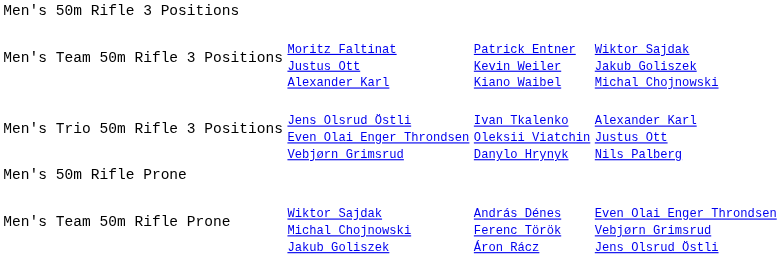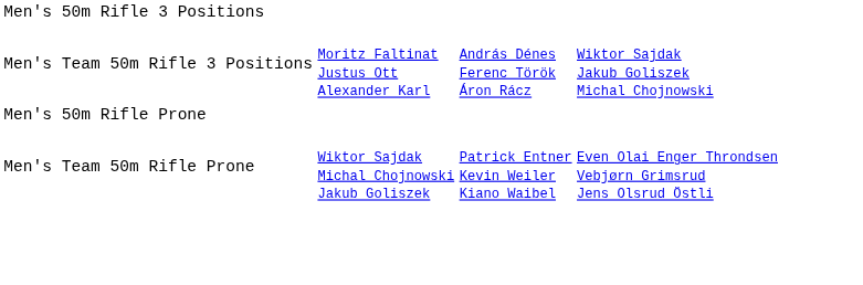Men's Team 50m Rifle 3 Positions | column 3: Patrick Entner Kevin Weiler Kiano Waibel -> András Dénes Ferenc Török Áron Rácz
- row: Men's Trio 50m Rifle 3 Positions | Jens Olsrud Östli Even Olai Enger Throndsen Vebjørn Grimsrud | Ivan Tkalenko Oleksii Viatchin Danylo Hrynyk | Alexander Karl Justus Ott Nils Palberg
Men's Team 50m Rifle Prone | column 3: András Dénes Ferenc Török Áron Rácz -> Patrick Entner Kevin Weiler Kiano Waibel
